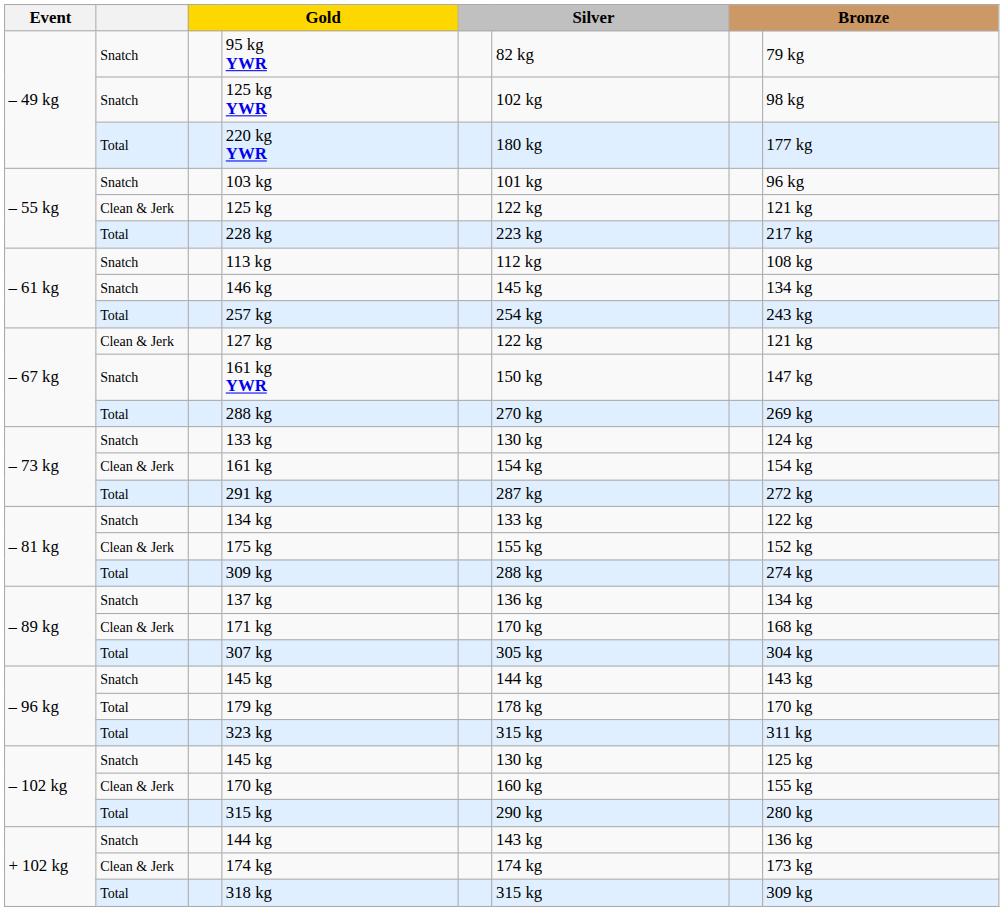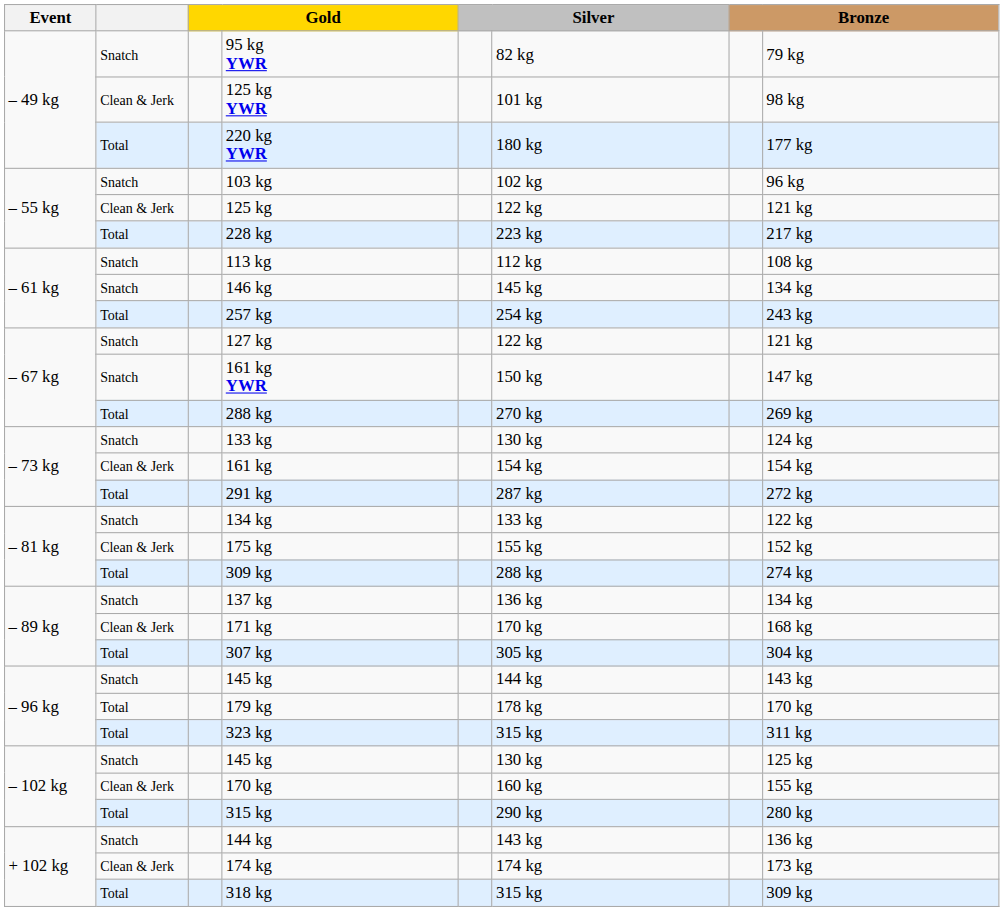125 kg YWR | column 2: Snatch -> Clean & Jerk
125 kg YWR | column 6: 102 kg -> 101 kg
103 kg | column 6: 101 kg -> 102 kg
127 kg | column 2: Clean & Jerk -> Snatch
